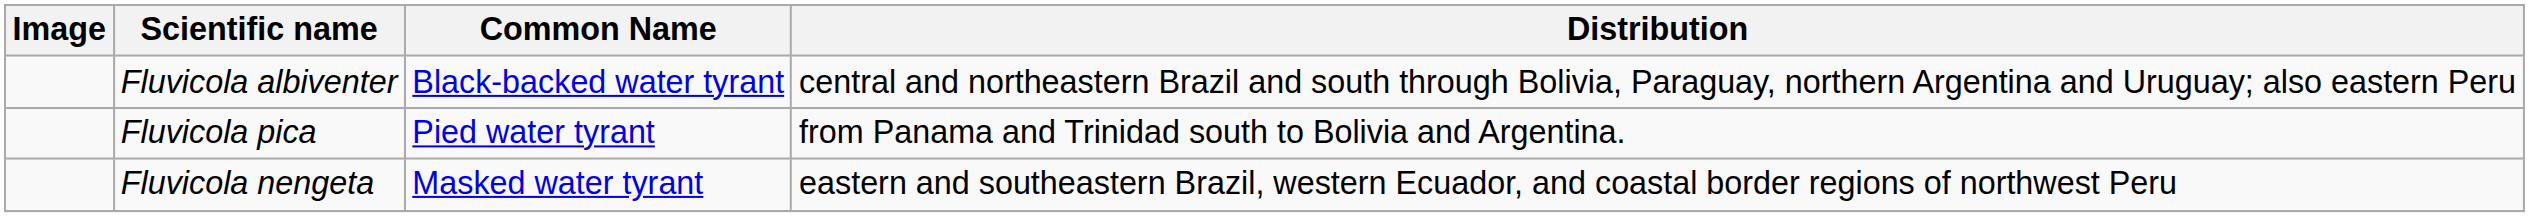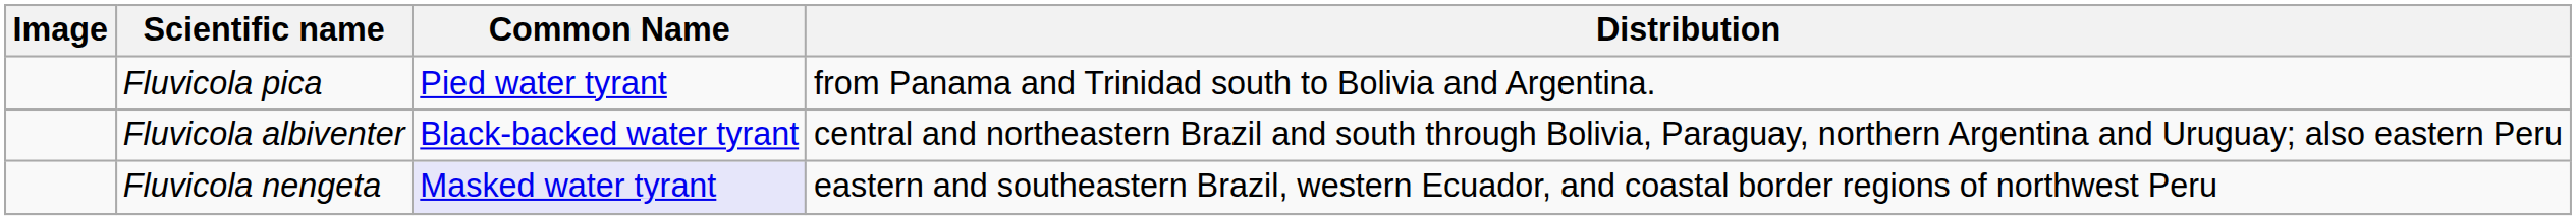rows swapped: Fluvicola pica <-> Fluvicola albiventer
Fluvicola nengeta | Common Name: no background -> lavender background
